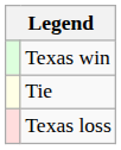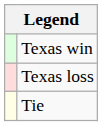rows swapped: Texas loss <-> Tie
